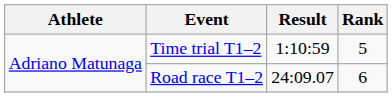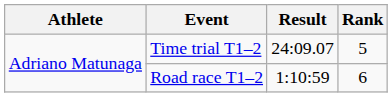Time trial T1–2 | Result: 1:10:59 -> 24:09.07
Road race T1–2 | Result: 24:09.07 -> 1:10:59
